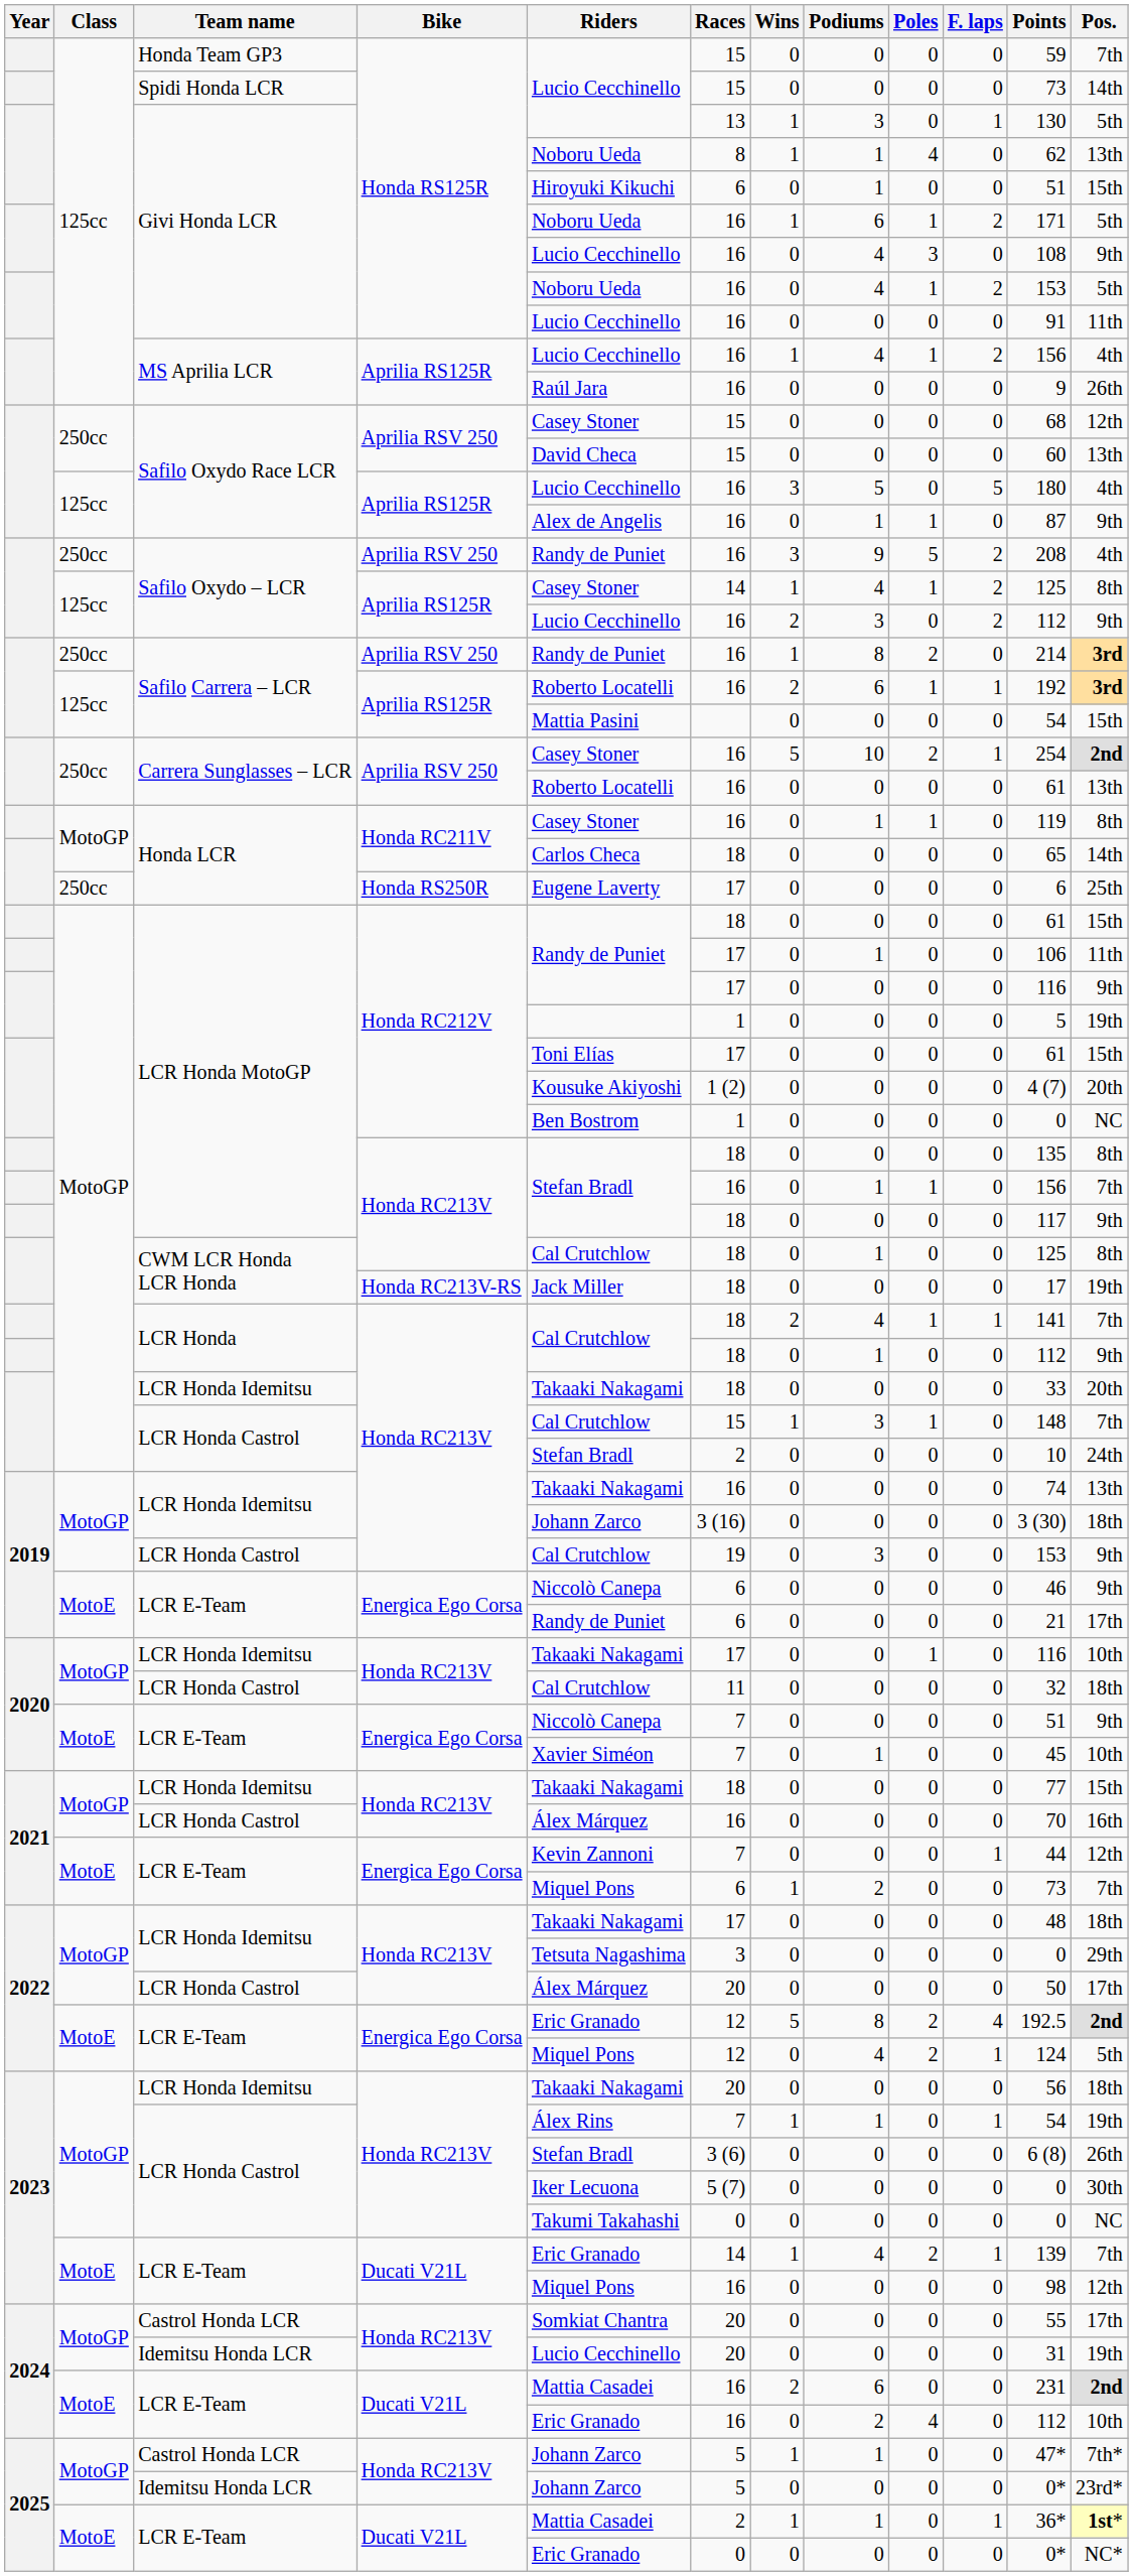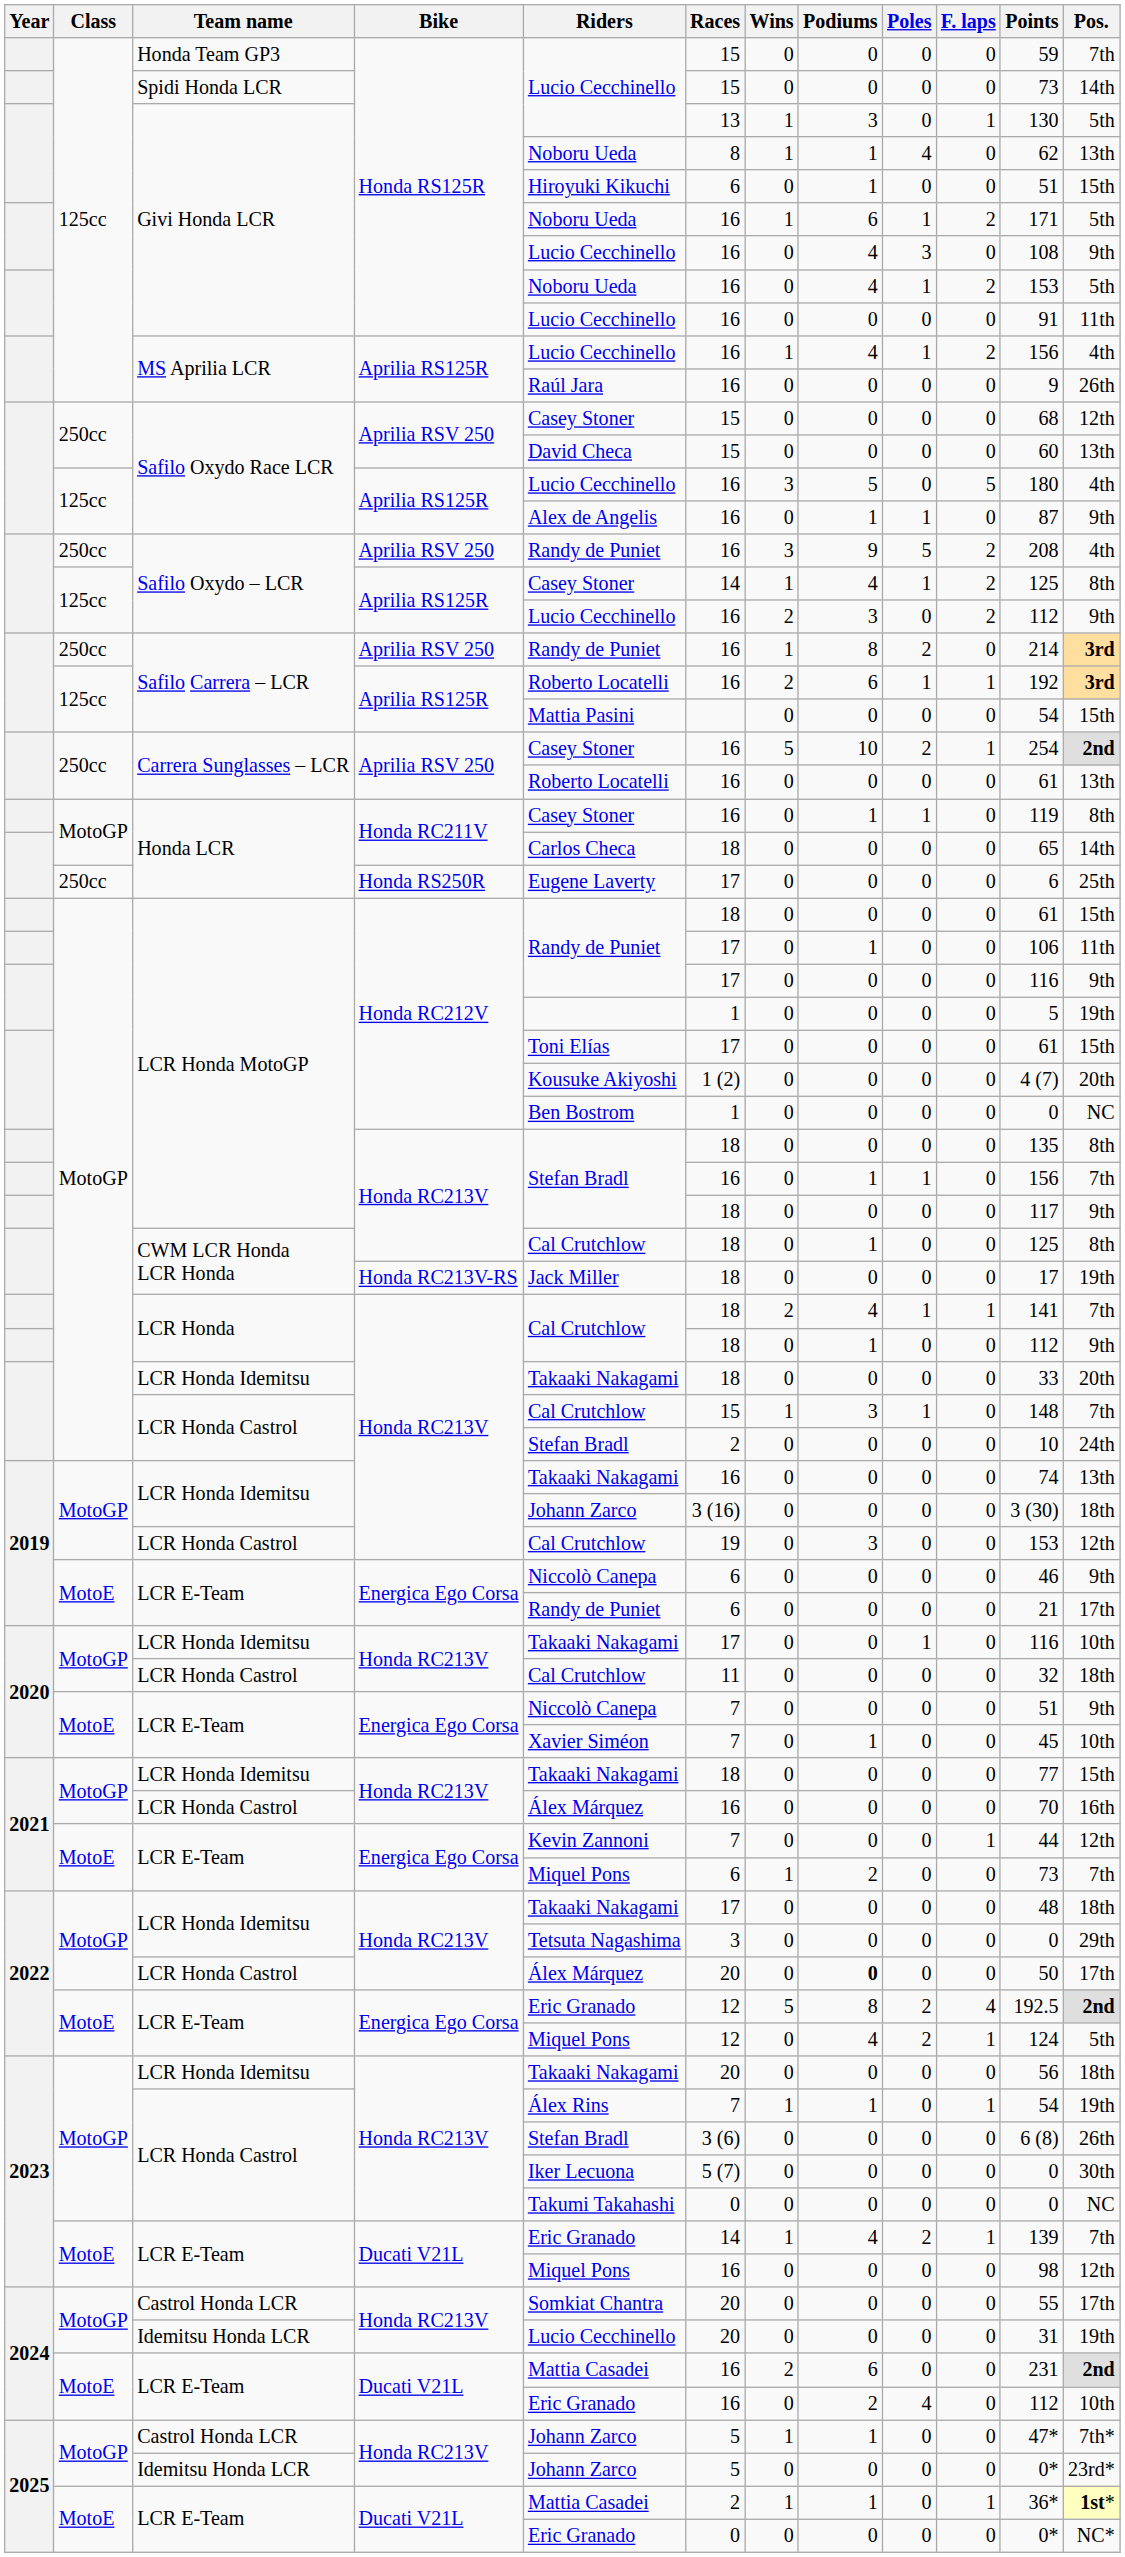2019 / LCR Honda Castrol | Pos.: 9th -> 12th
2022 / LCR Honda Castrol | Podiums: normal -> bold
